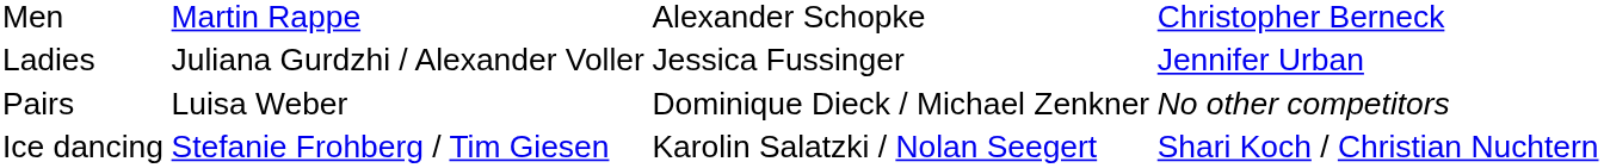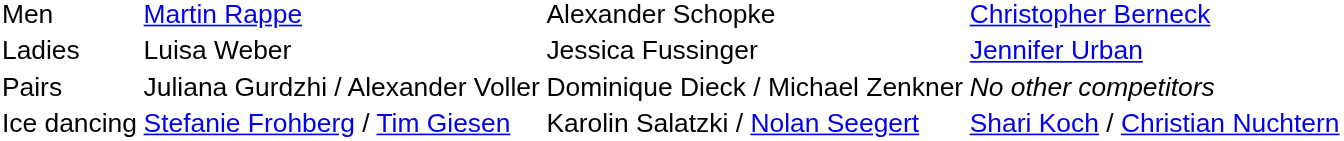Ladies | column 2: Juliana Gurdzhi / Alexander Voller -> Luisa Weber
Pairs | column 2: Luisa Weber -> Juliana Gurdzhi / Alexander Voller
